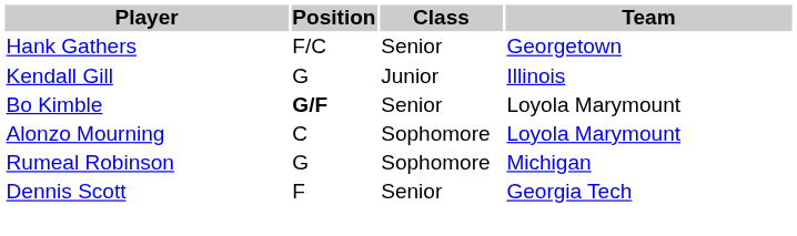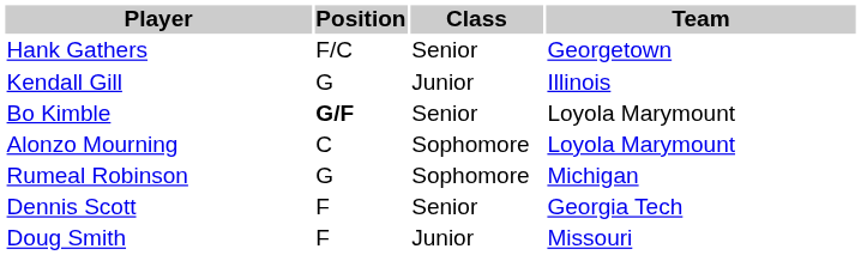+ row: Doug Smith | F | Junior | Missouri
